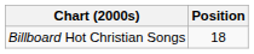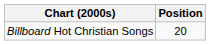Billboard Hot Christian Songs | Position: 18 -> 20
